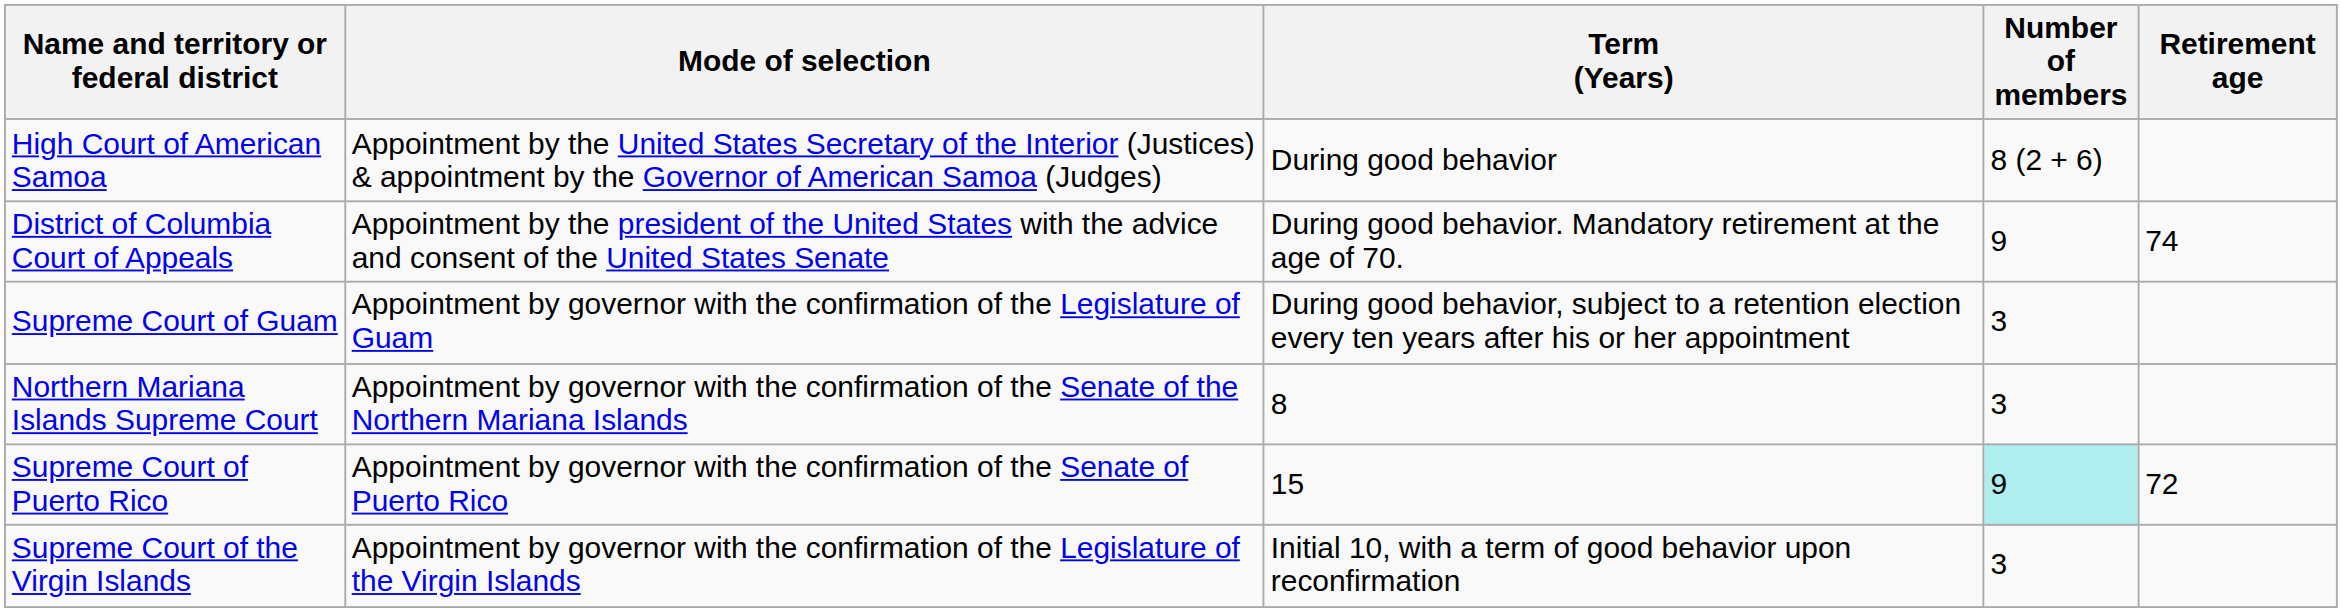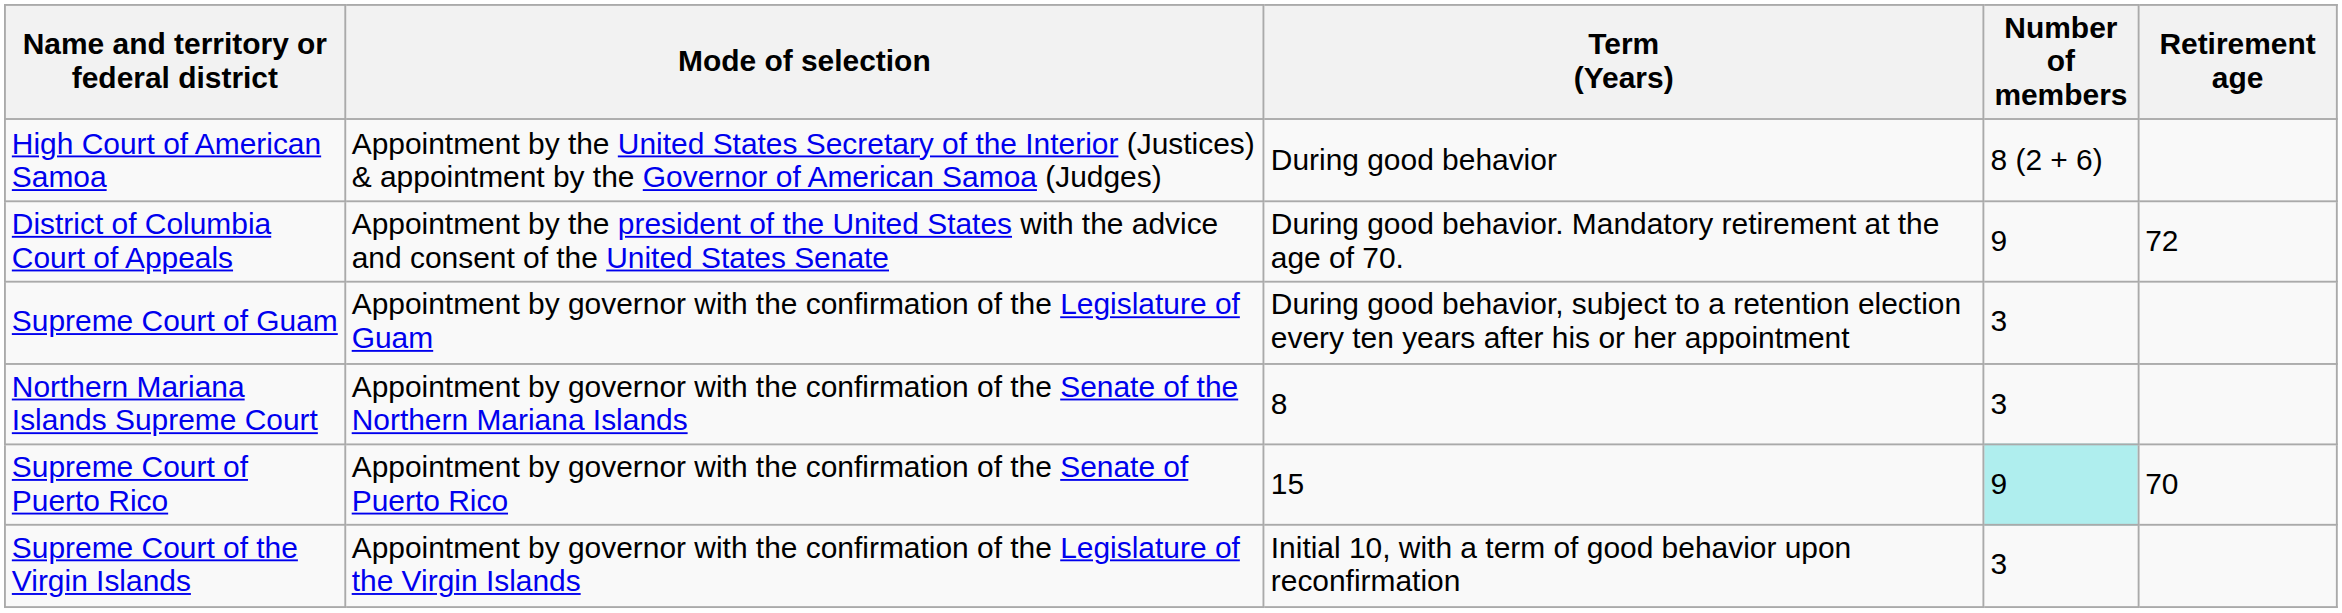District of Columbia Court of Appeals | Retirement age: 74 -> 72
Supreme Court of Puerto Rico | Retirement age: 72 -> 70
